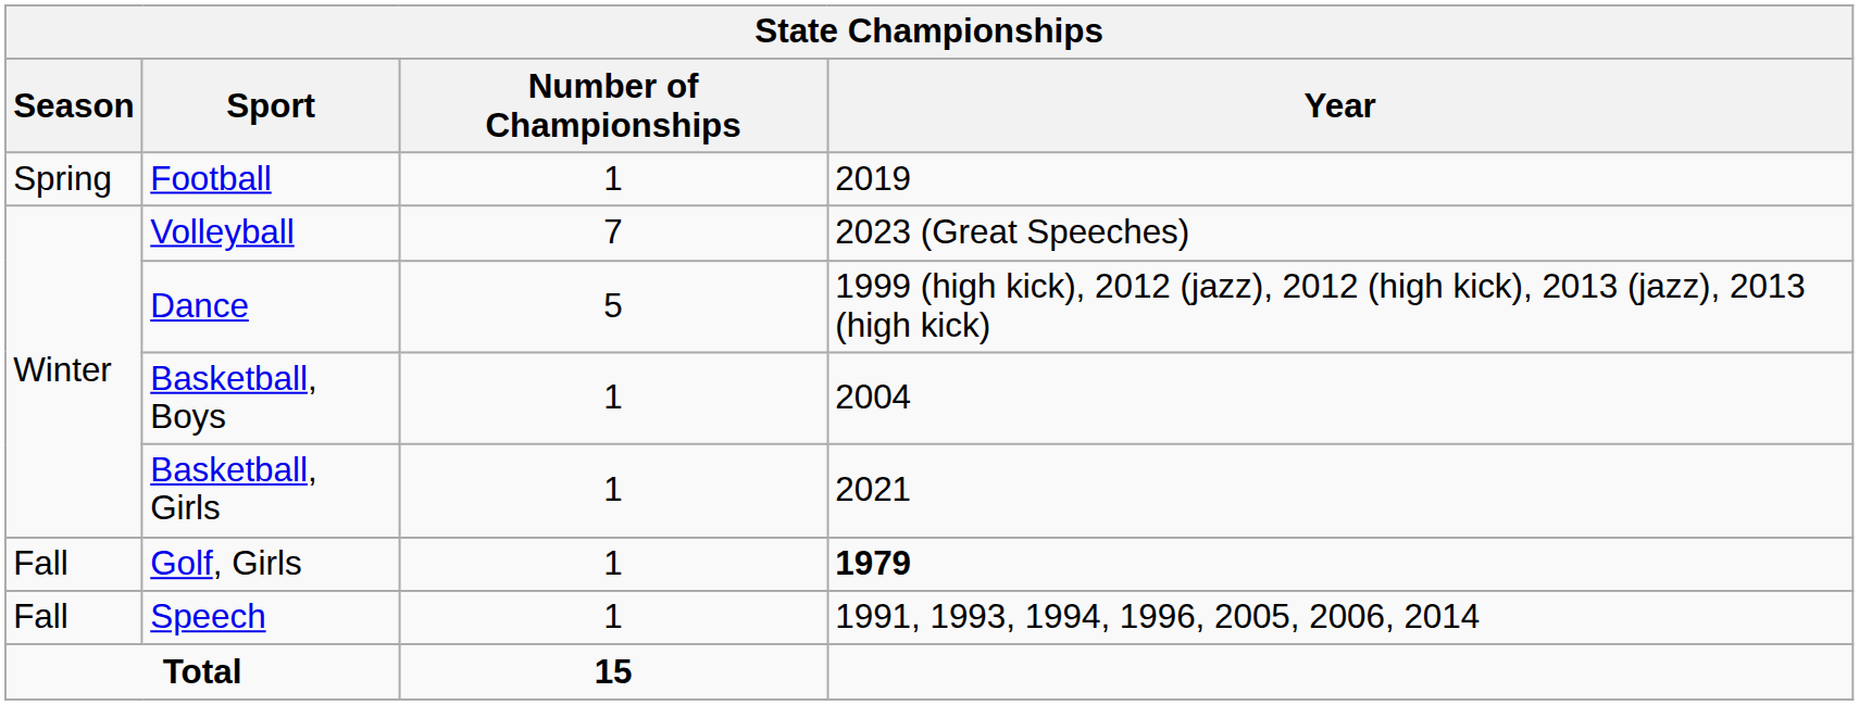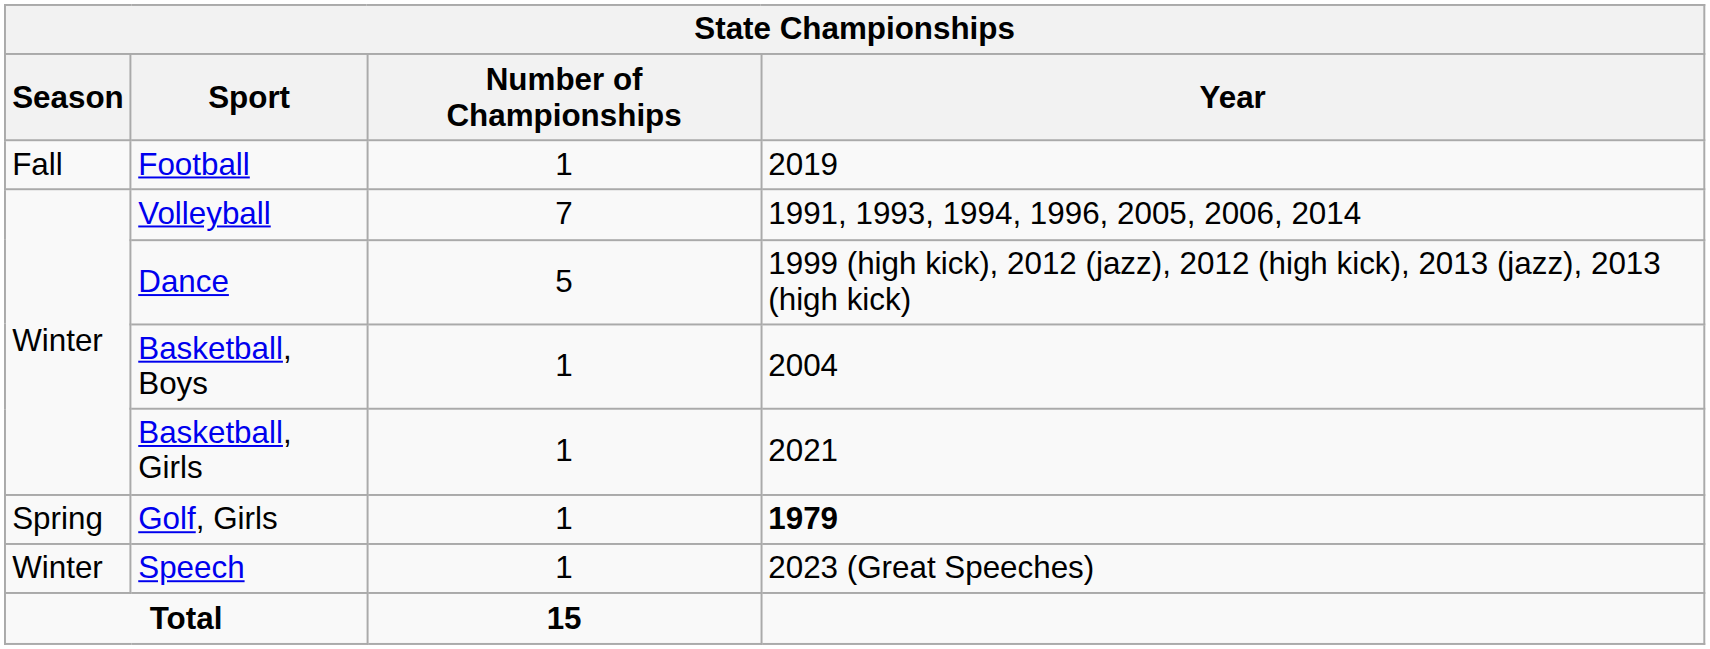Football | Season: Spring -> Fall
Volleyball | Year: 2023 (Great Speeches) -> 1991, 1993, 1994, 1996, 2005, 2006, 2014
Golf, Girls | Season: Fall -> Spring
Speech | Season: Fall -> Winter
Speech | Year: 1991, 1993, 1994, 1996, 2005, 2006, 2014 -> 2023 (Great Speeches)
